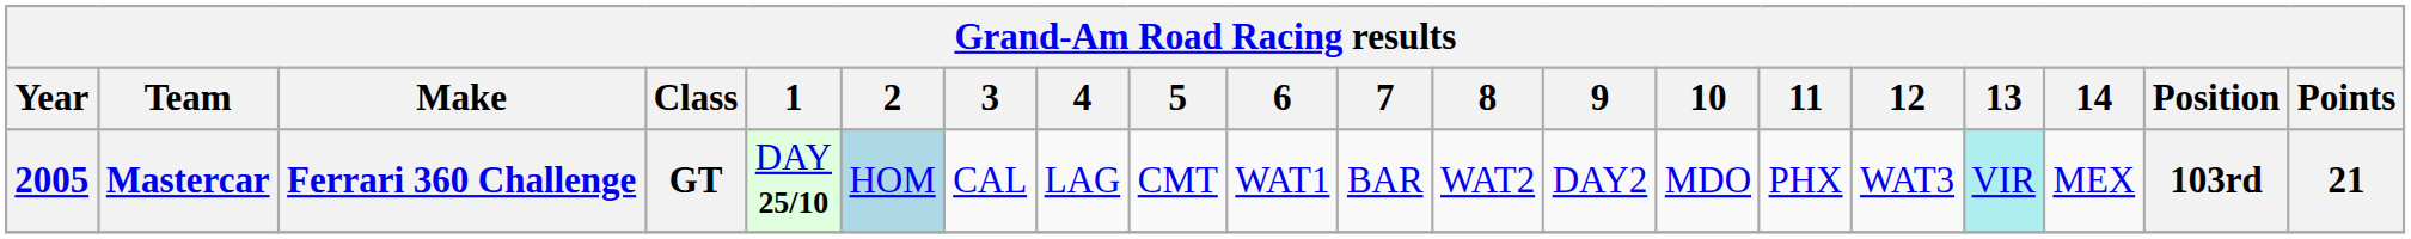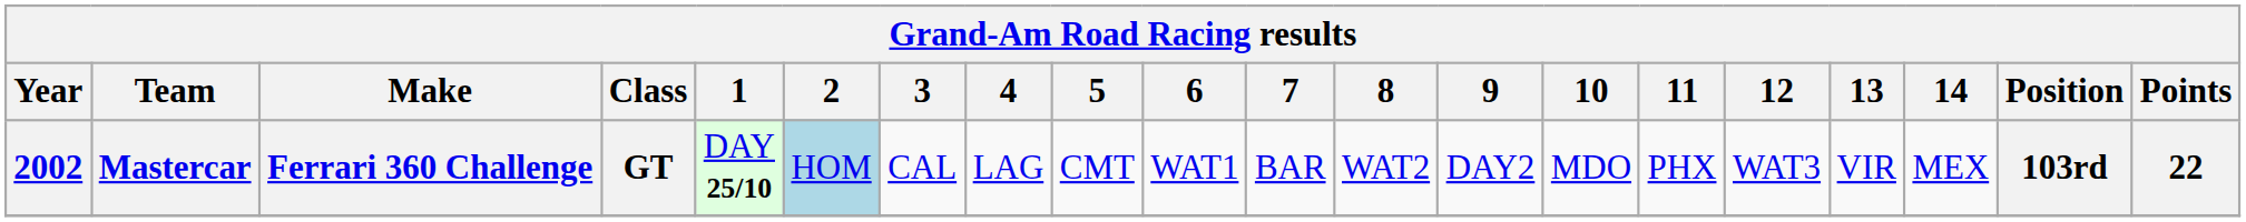Mastercar | Year: 2005 -> 2002
Mastercar | 13: paleturquoise background -> no background
Mastercar | Points: 21 -> 22
